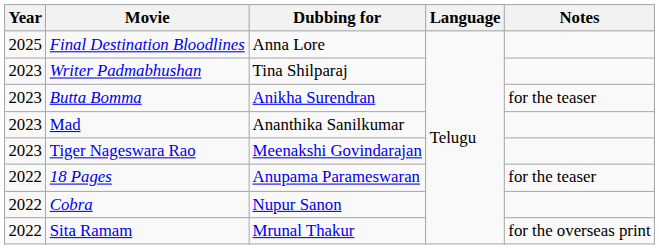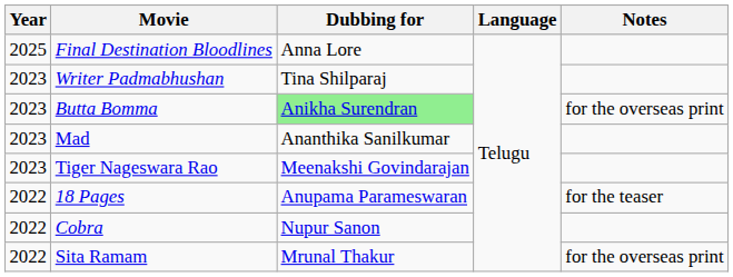Butta Bomma | Dubbing for: no background -> lightgreen background
Butta Bomma | Notes: for the teaser -> for the overseas print
